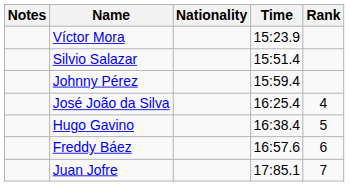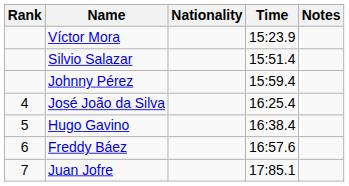columns swapped: Rank <-> Notes
